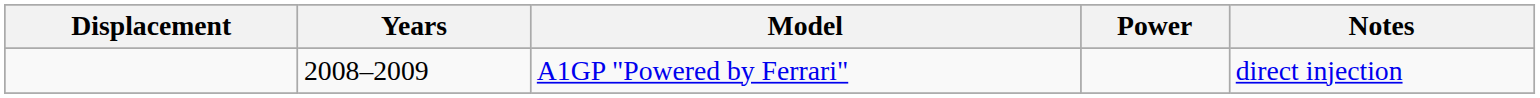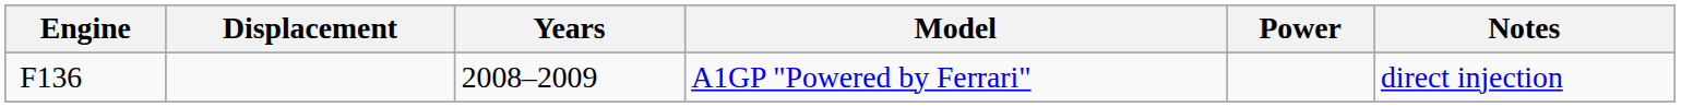+ column: Engine | F136
